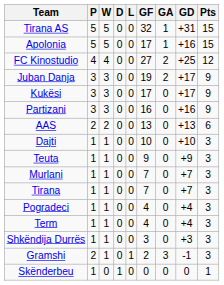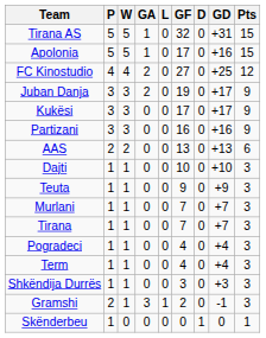columns swapped: D <-> GA
